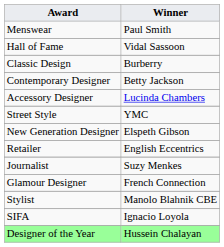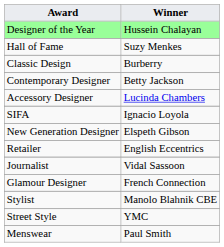rows swapped: Designer of the Year <-> Menswear
Hall of Fame | Winner: Vidal Sassoon -> Suzy Menkes
rows swapped: Street Style <-> SIFA
Journalist | Winner: Suzy Menkes -> Vidal Sassoon
